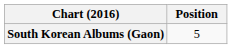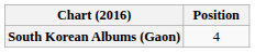South Korean Albums (Gaon) | Position: 5 -> 4
